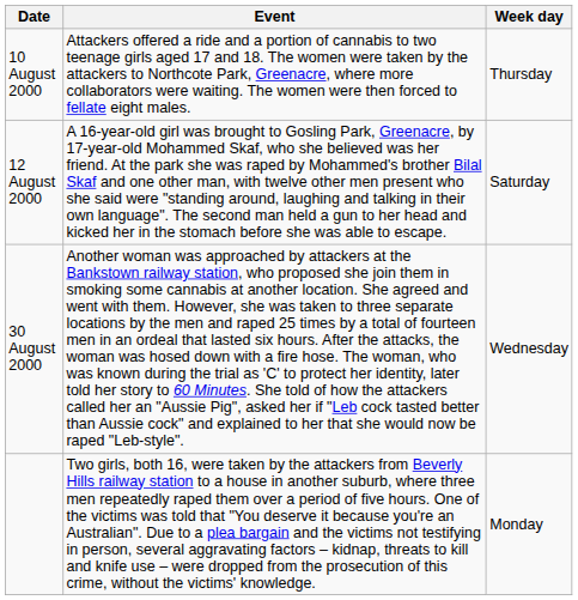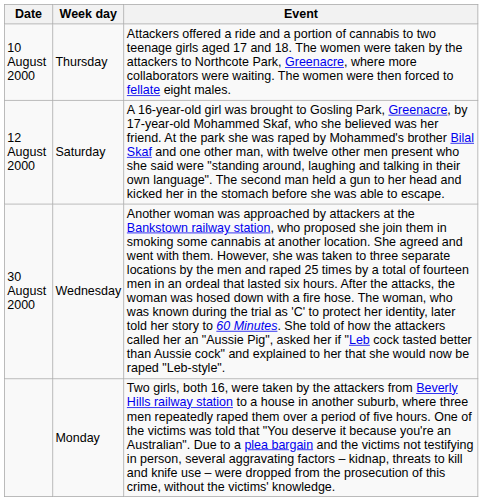columns swapped: Week day <-> Event
